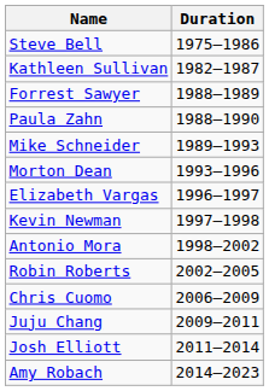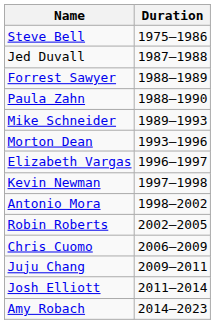- row: Kathleen Sullivan | 1982–1987
+ row: Jed Duvall | 1987–1988
